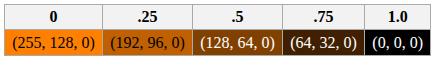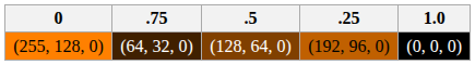columns swapped: .25 <-> .75
